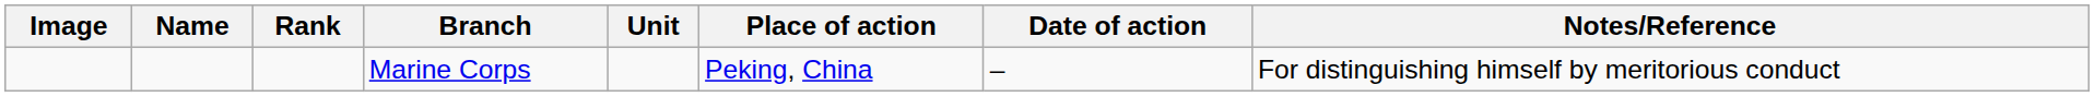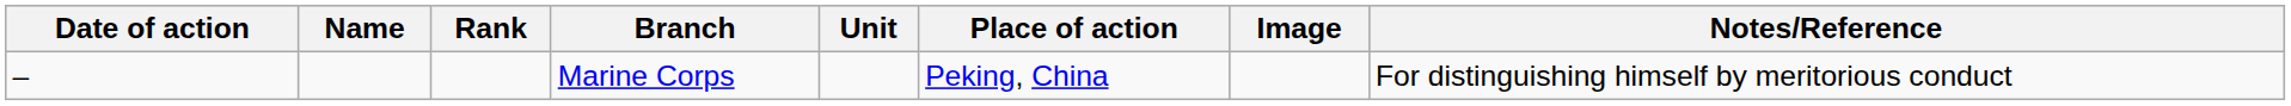columns swapped: Image <-> Date of action
